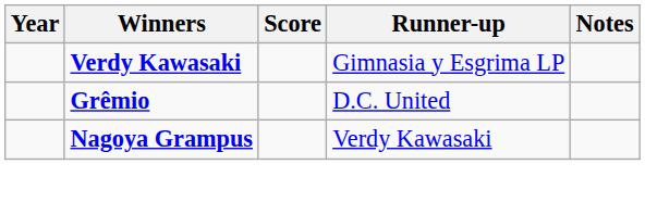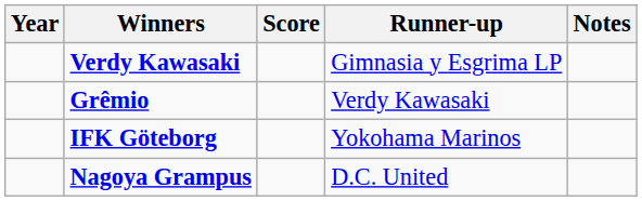Grêmio | Runner-up: D.C. United -> Verdy Kawasaki
+ row: IFK Göteborg | Yokohama Marinos
Nagoya Grampus | Runner-up: Verdy Kawasaki -> D.C. United
